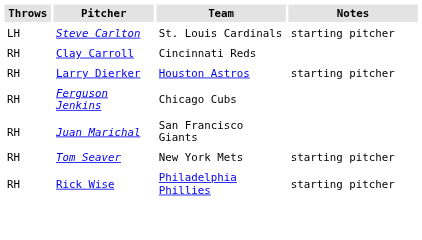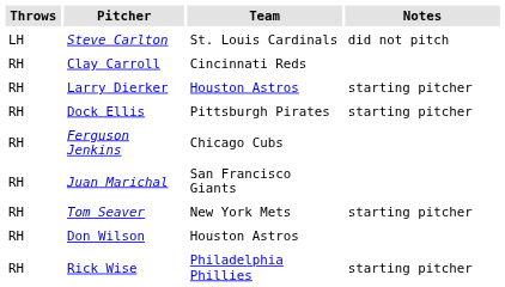Steve Carlton | Notes: starting pitcher -> did not pitch
+ row: RH | Dock Ellis | Pittsburgh Pirates | starting pitcher
+ row: RH | Don Wilson | Houston Astros
